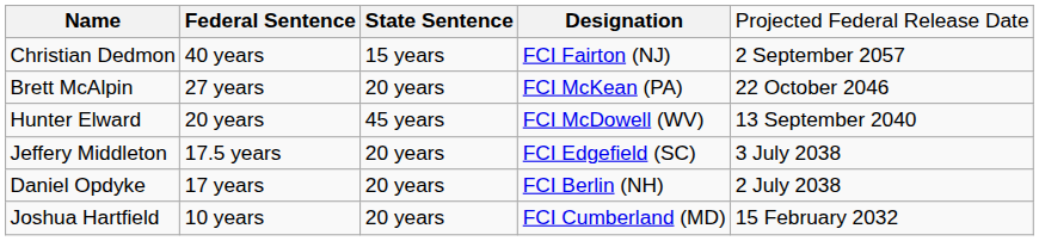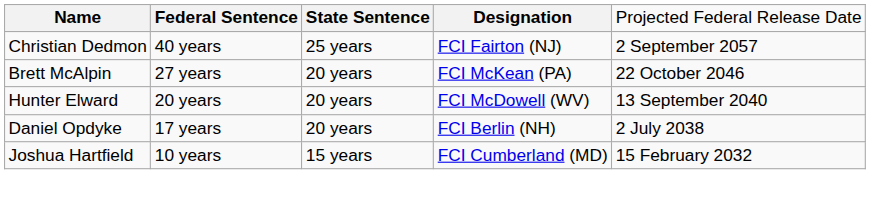Christian Dedmon | column 3: 15 years -> 25 years
Hunter Elward | column 3: 45 years -> 20 years
- row: Jeffery Middleton | 17.5 years | 20 years | FCI Edgefield (SC) | 3 July 2038
Joshua Hartfield | column 3: 20 years -> 15 years
